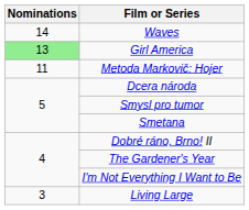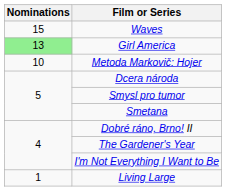Waves | Nominations: 14 -> 15
Metoda Markovič: Hojer | Nominations: 11 -> 10
Living Large | Nominations: 3 -> 1
